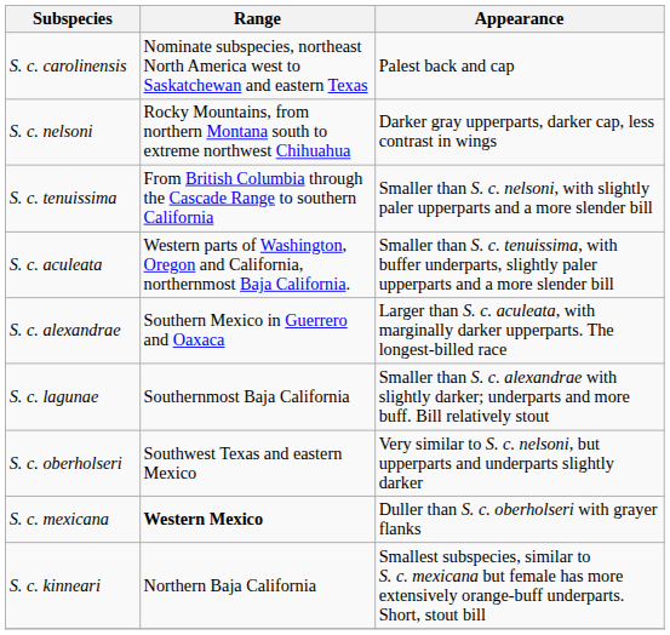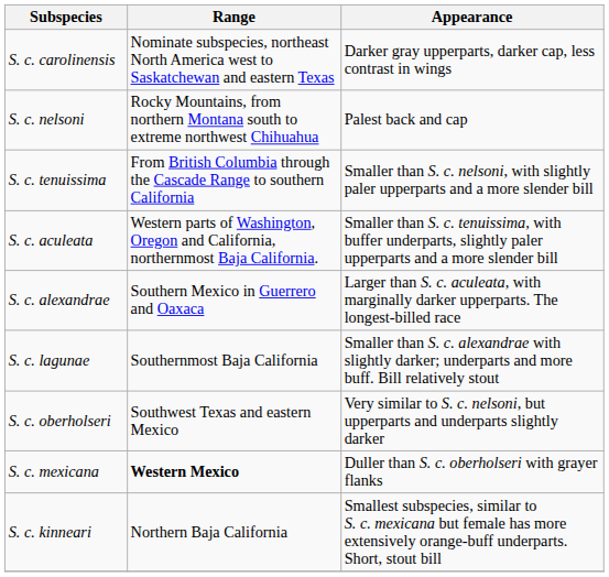S. c. carolinensis | Appearance: Palest back and cap -> Darker gray upperparts, darker cap, less contrast in wings
S. c. nelsoni | Appearance: Darker gray upperparts, darker cap, less contrast in wings -> Palest back and cap
